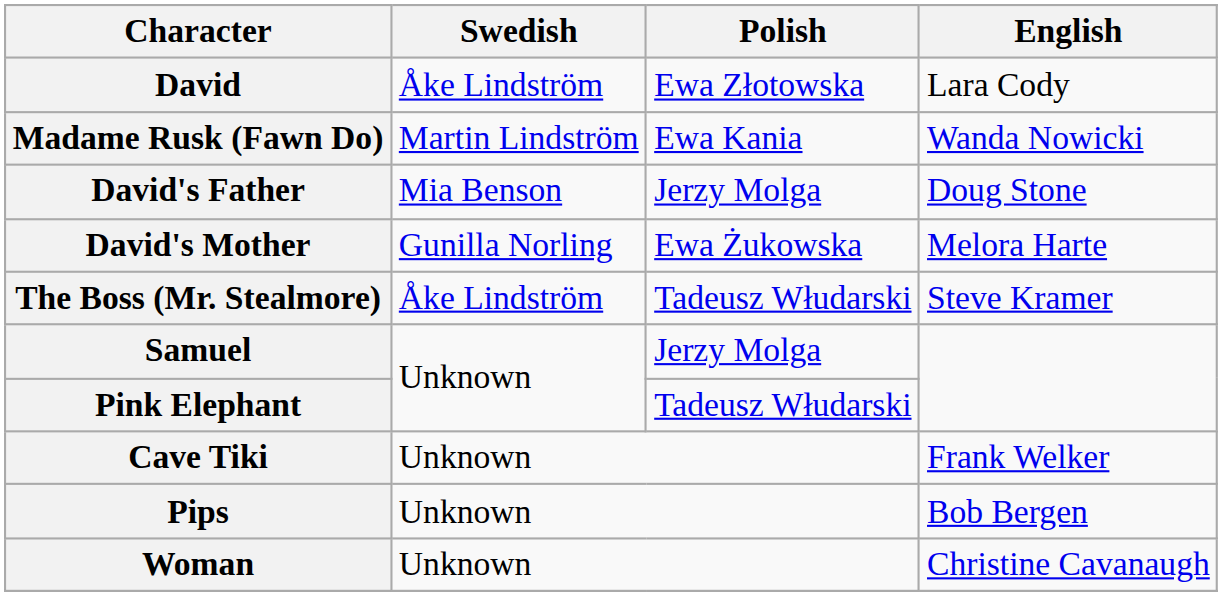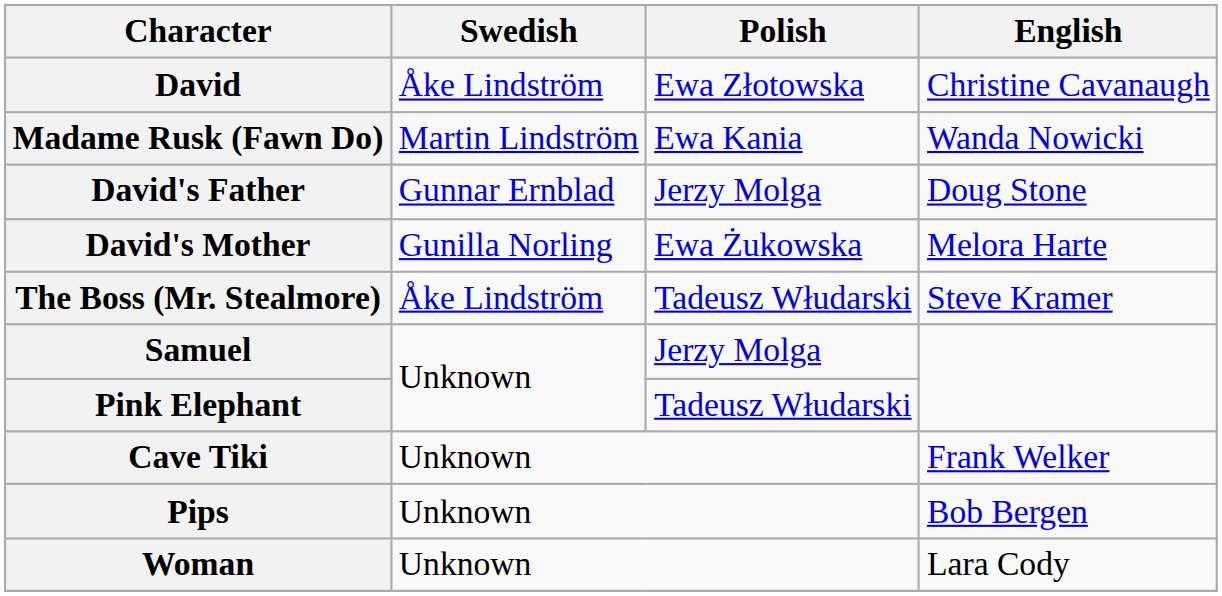David | English: Lara Cody -> Christine Cavanaugh
David's Father | Swedish: Mia Benson -> Gunnar Ernblad
Woman | English: Christine Cavanaugh -> Lara Cody
